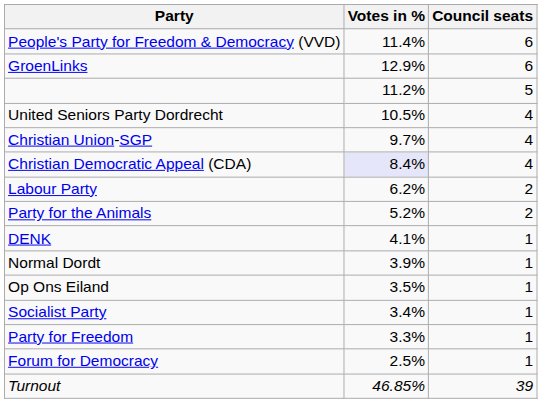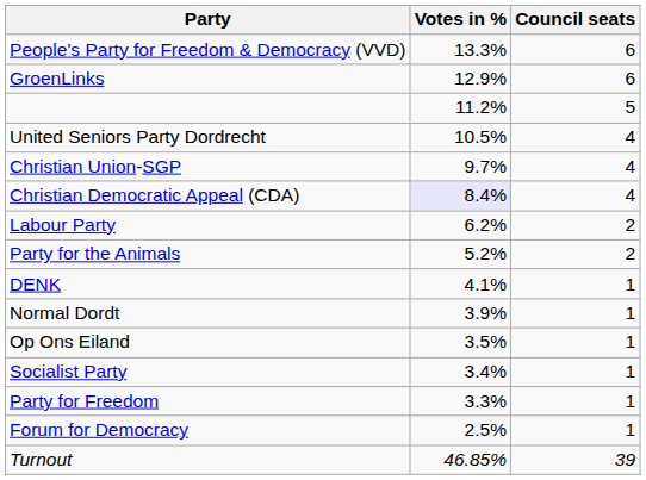People's Party for Freedom & Democracy (VVD) | Votes in %: 11.4% -> 13.3%
